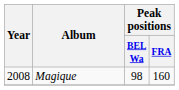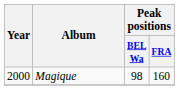Magique | Year: 2008 -> 2000
